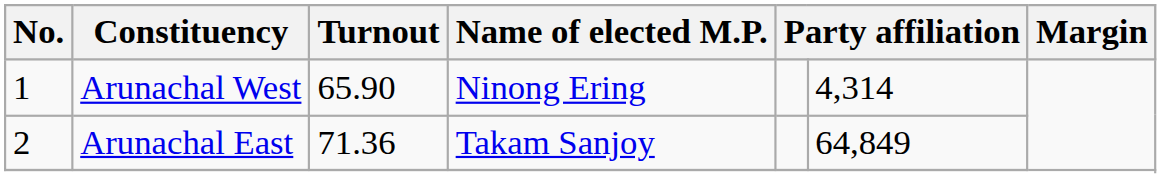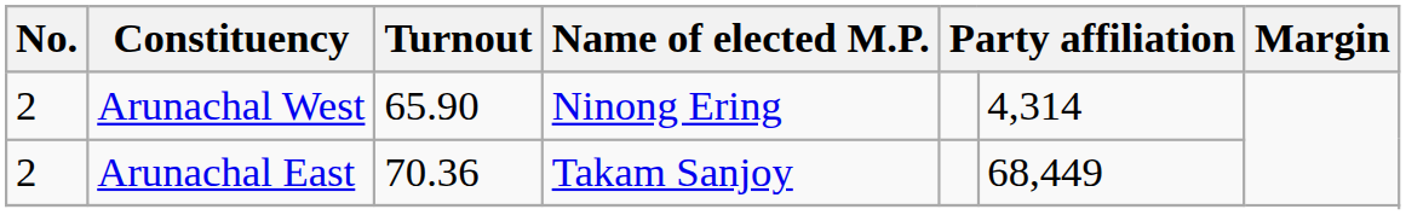Arunachal West | No.: 1 -> 2
Arunachal East | Turnout: 71.36 -> 70.36
Arunachal East | column 6: 64,849 -> 68,449
